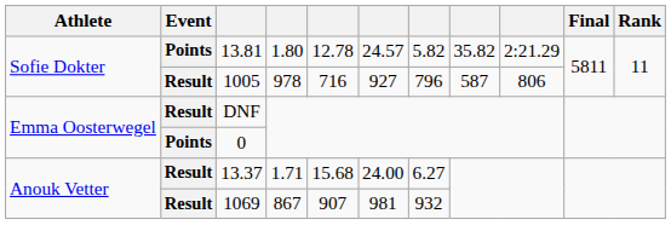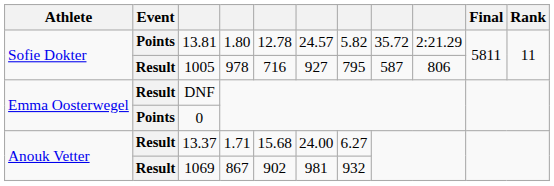13.81 | column 8: 35.82 -> 35.72
1005 | column 7: 796 -> 795
1069 | column 5: 907 -> 902
